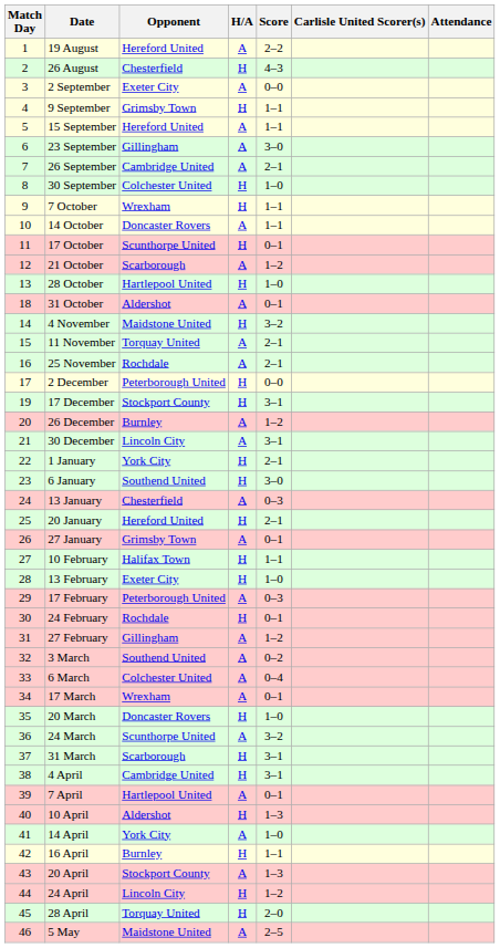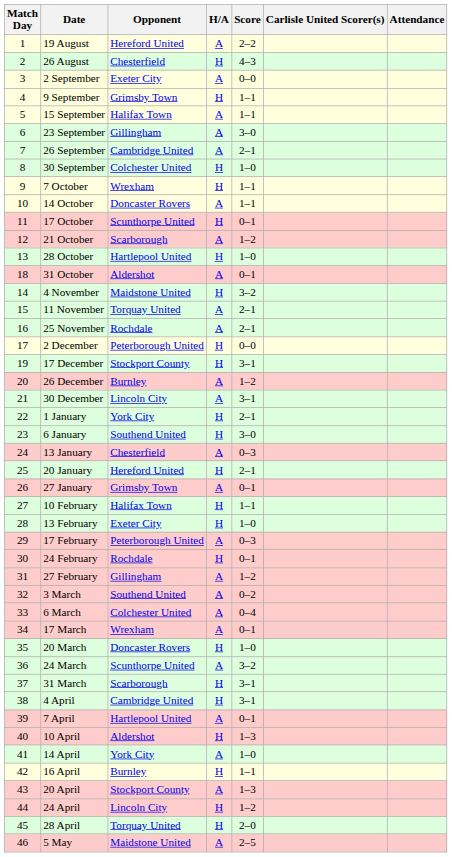15 September | Opponent: Hereford United -> Halifax Town
